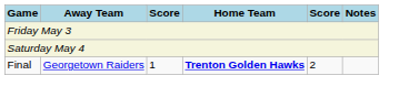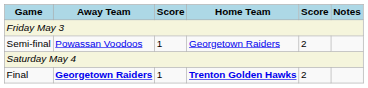+ row: Semi-final | Powassan Voodoos | 1 | Georgetown Raiders | 2
Final | Away Team: normal -> bold
